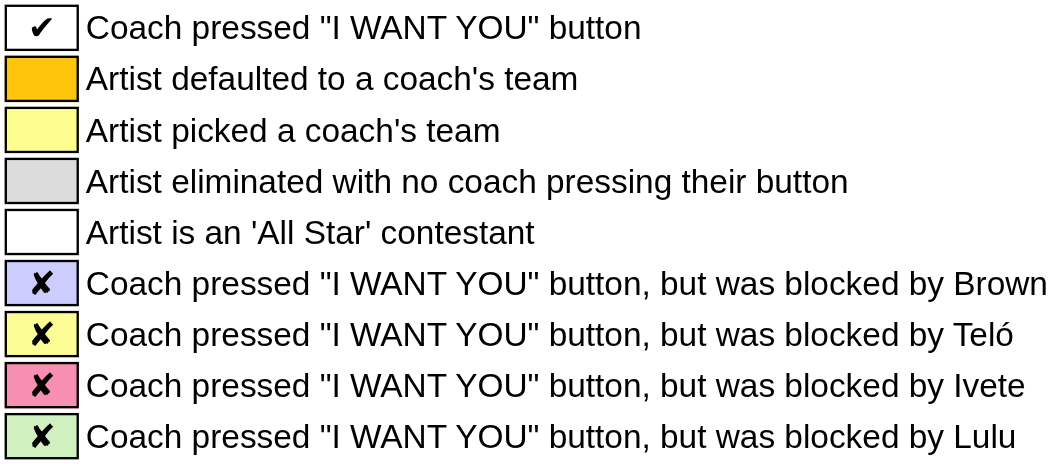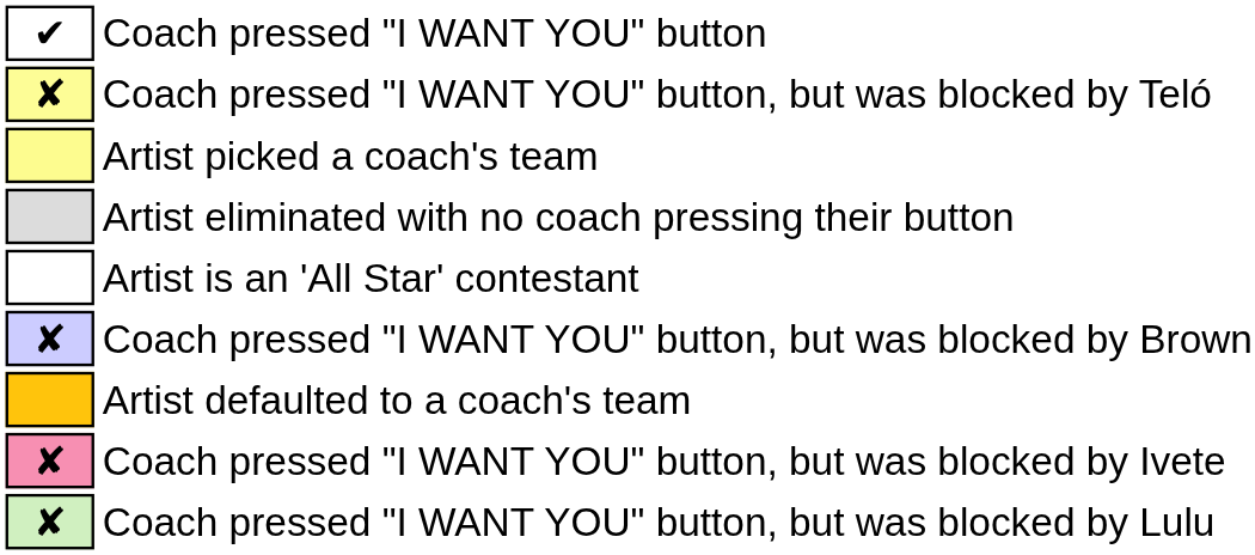rows swapped: Artist defaulted to a coach's team <-> Coach pressed "I WANT YOU" button, but was blocked by Teló
